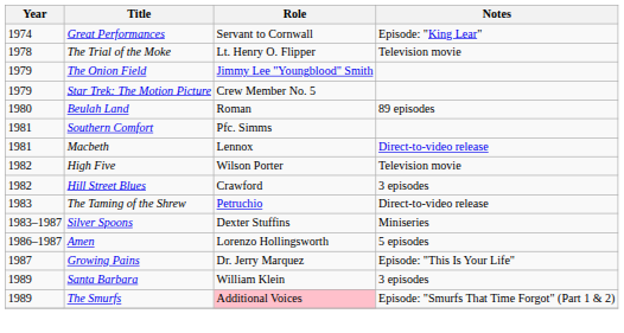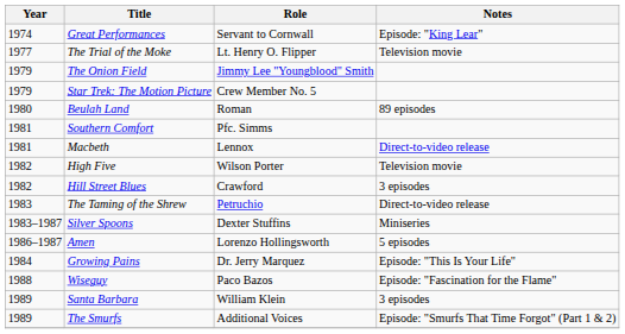The Trial of the Moke | Year: 1978 -> 1977
Growing Pains | Year: 1987 -> 1984
+ row: 1988 | Wiseguy | Paco Bazos | Episode: "Fascination for the Flame"
The Smurfs | Role: pink background -> no background
